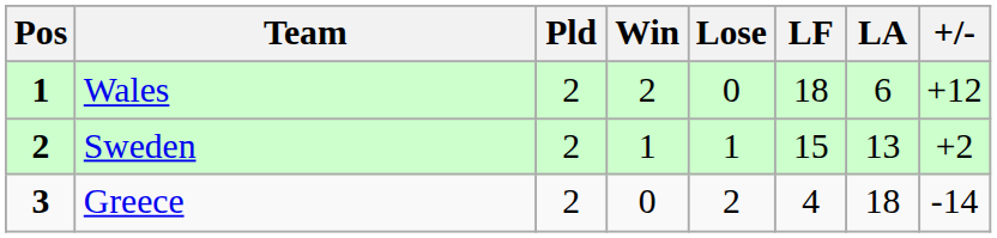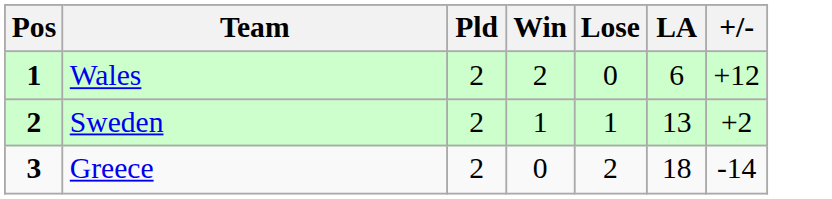- column: LF | 18 | 15 | 4
